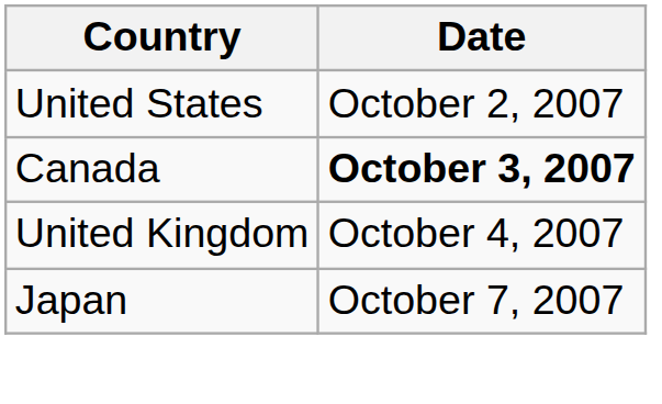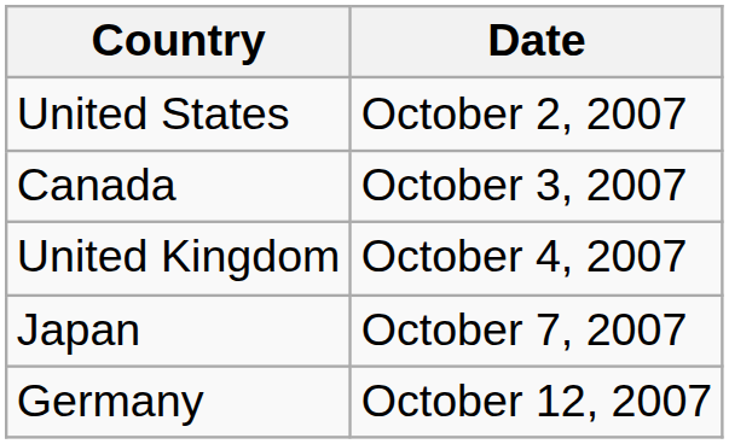Canada | Date: bold -> normal
+ row: Germany | October 12, 2007
